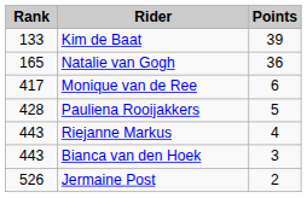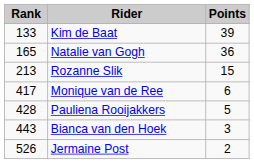+ row: 213 | Rozanne Slik | 15
- row: 443 | Riejanne Markus | 4
